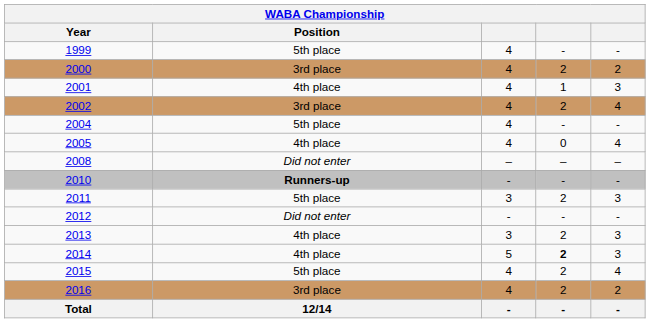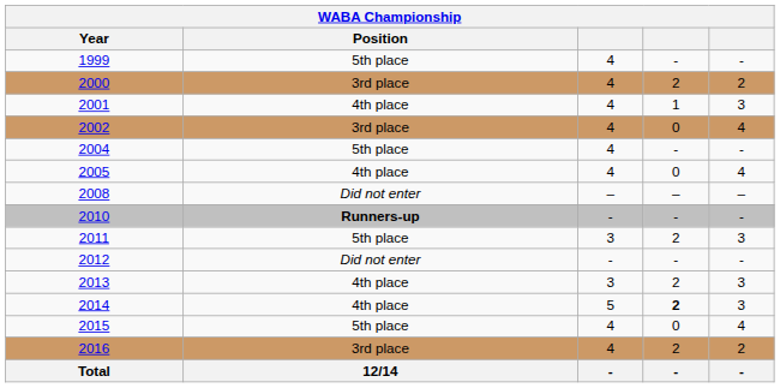2002 | column 4: 2 -> 0
2015 | column 4: 2 -> 0
